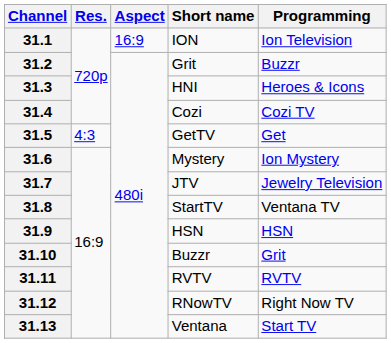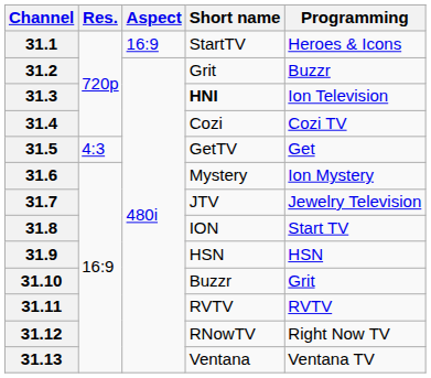31.1 | Short name: ION -> StartTV
31.1 | Programming: Ion Television -> Heroes & Icons
31.3 | Short name: normal -> bold
31.3 | Programming: Heroes & Icons -> Ion Television
31.8 | Short name: StartTV -> ION
31.8 | Programming: Ventana TV -> Start TV
31.13 | Programming: Start TV -> Ventana TV
